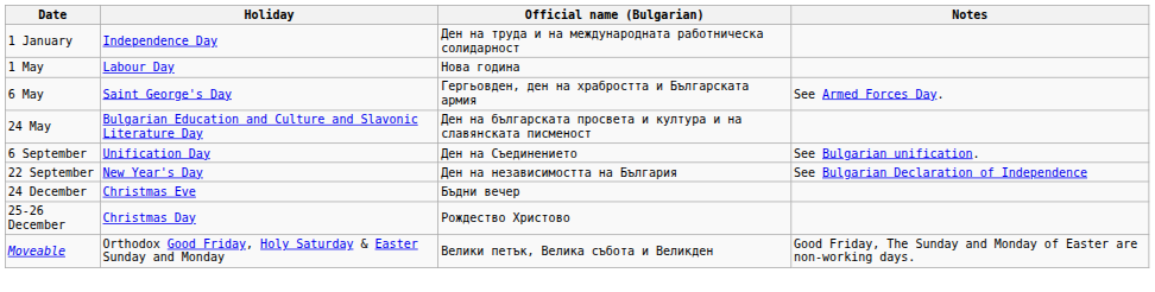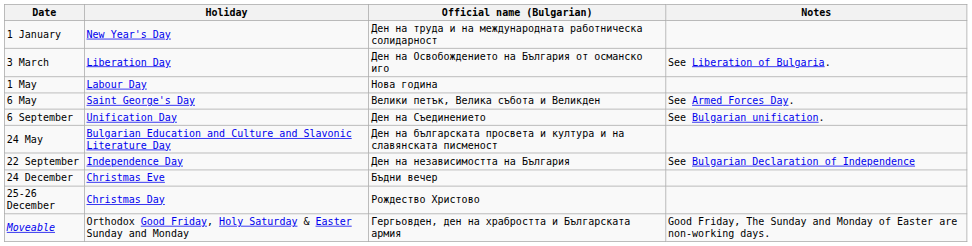1 January | Holiday: Independence Day -> New Year's Day
+ row: 3 March | Liberation Day | Ден на Освобождението на България от османско иго | See Liberation of Bulgaria.
6 May | Official name (Bulgarian): Гергьовден, ден на храбростта и Българската армия -> Велики петък, Велика събота и Великден
rows swapped: 24 May <-> 6 September
22 September | Holiday: New Year's Day -> Independence Day
Moveable | Official name (Bulgarian): Велики петък, Велика събота и Великден -> Гергьовден, ден на храбростта и Българската армия
